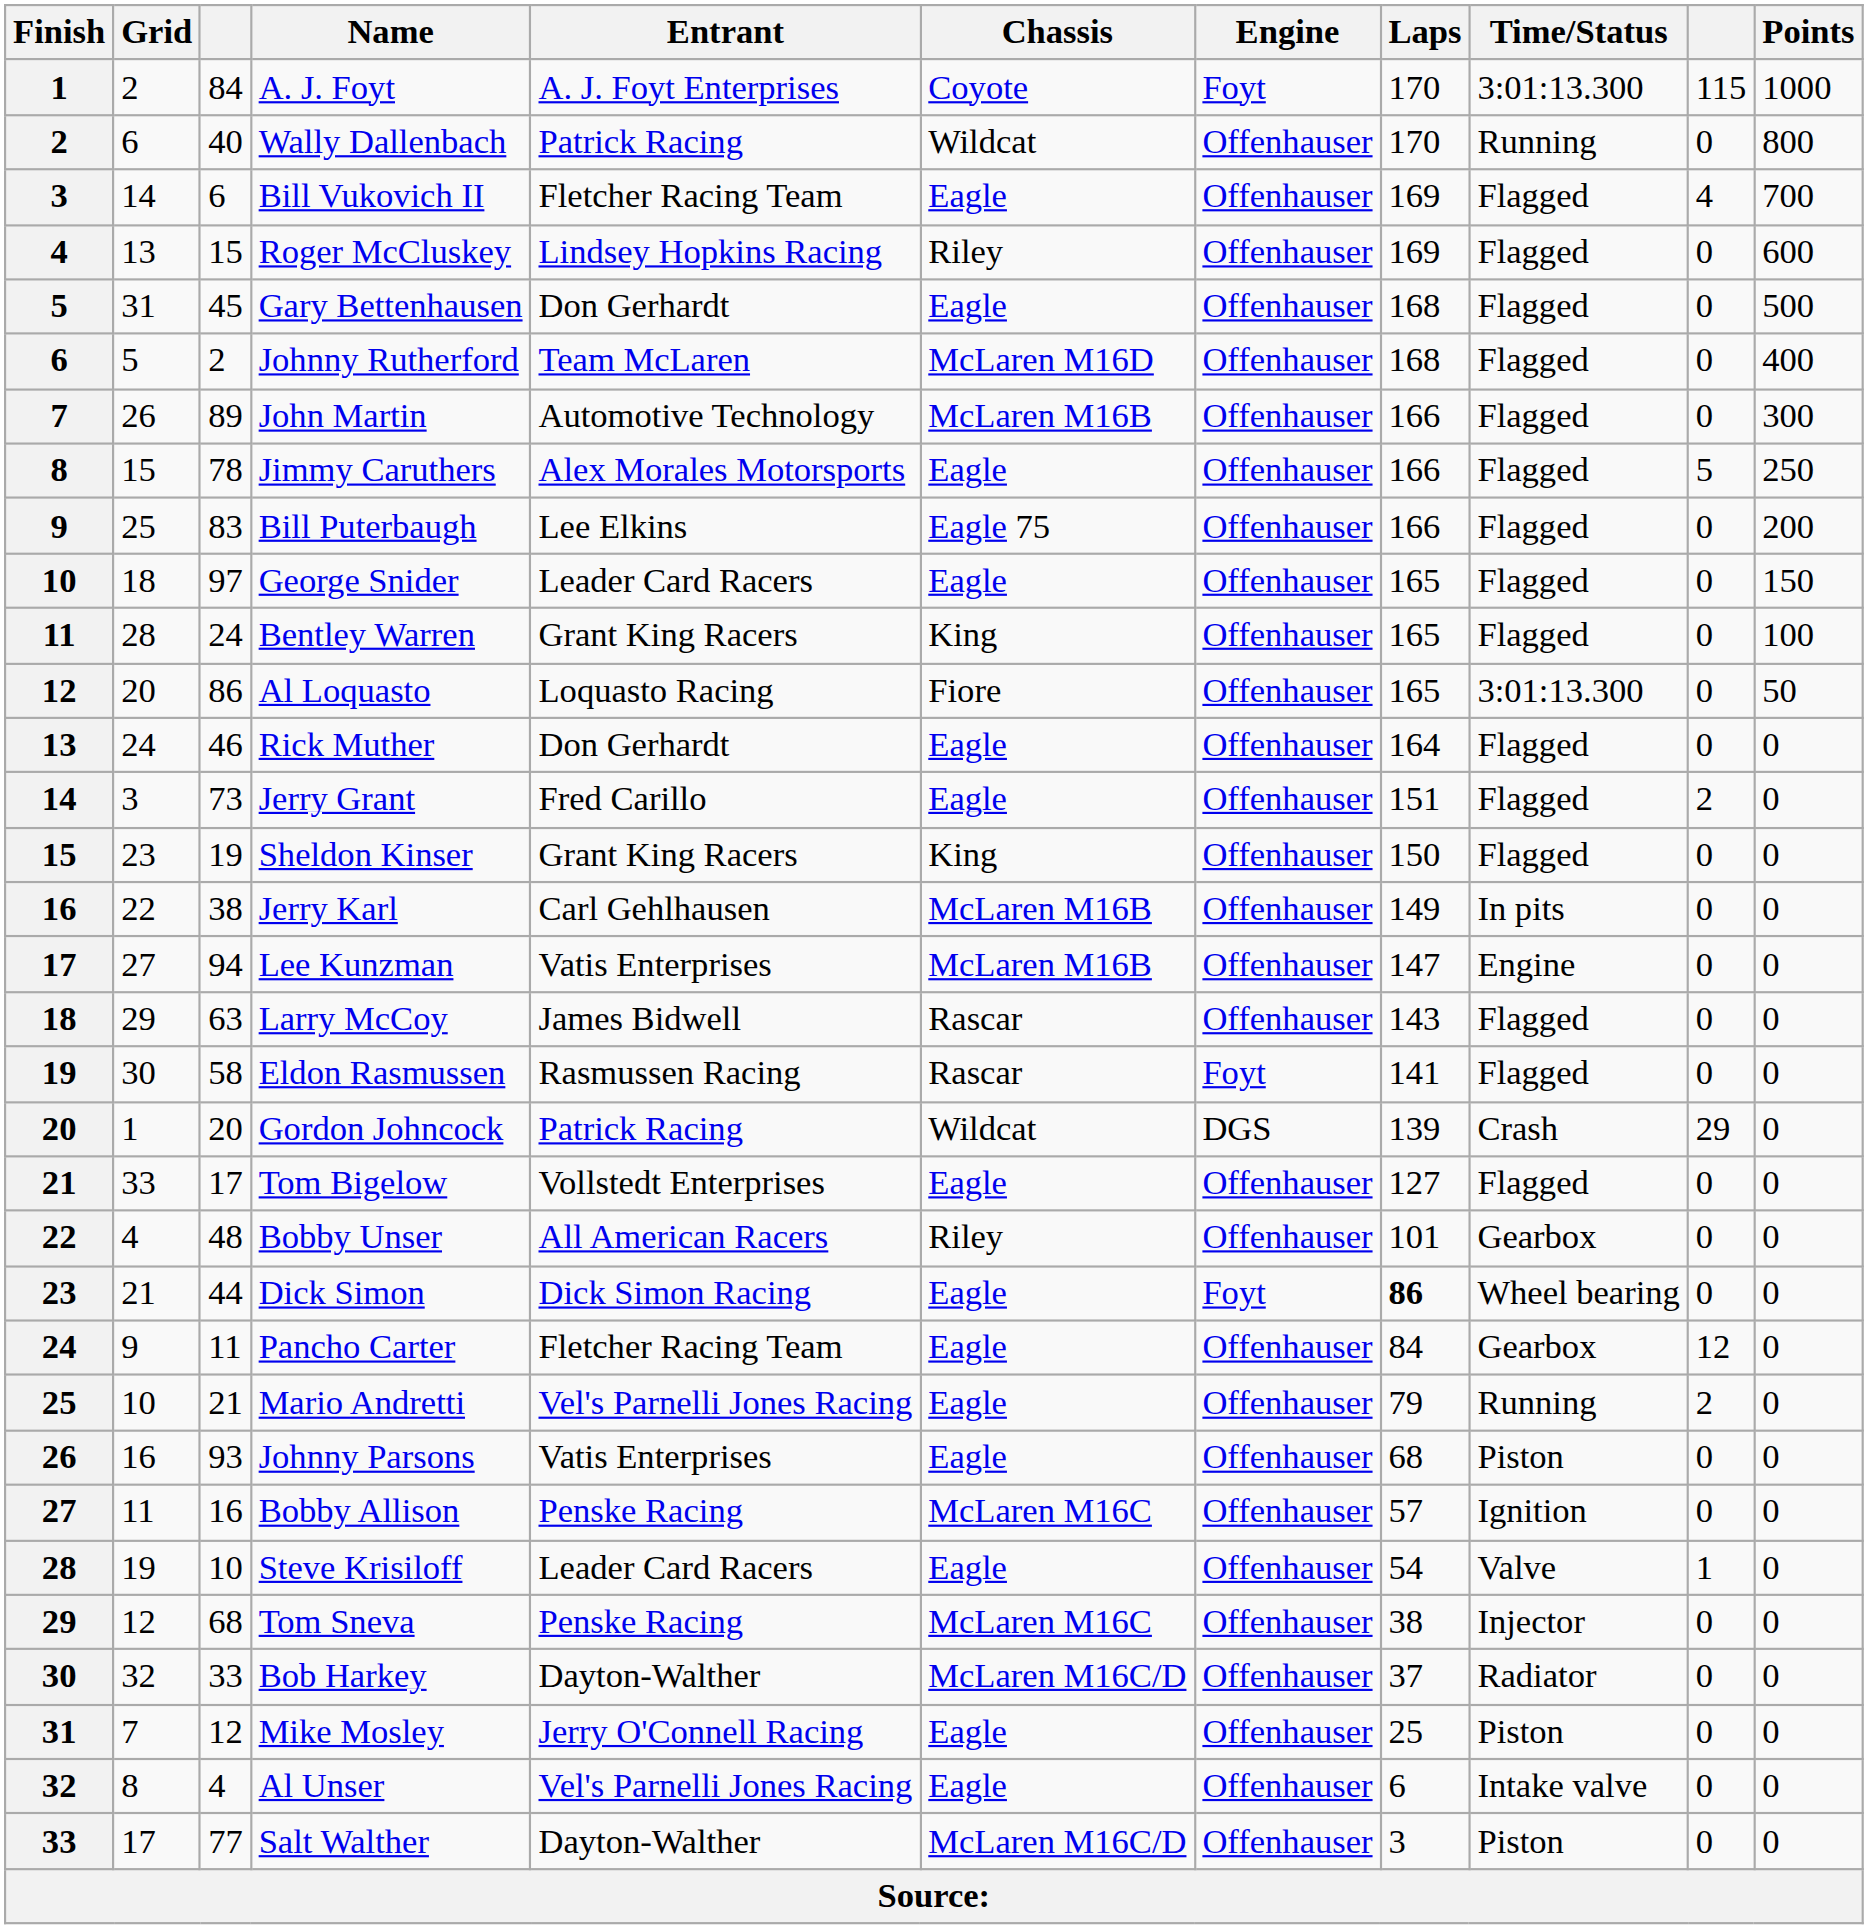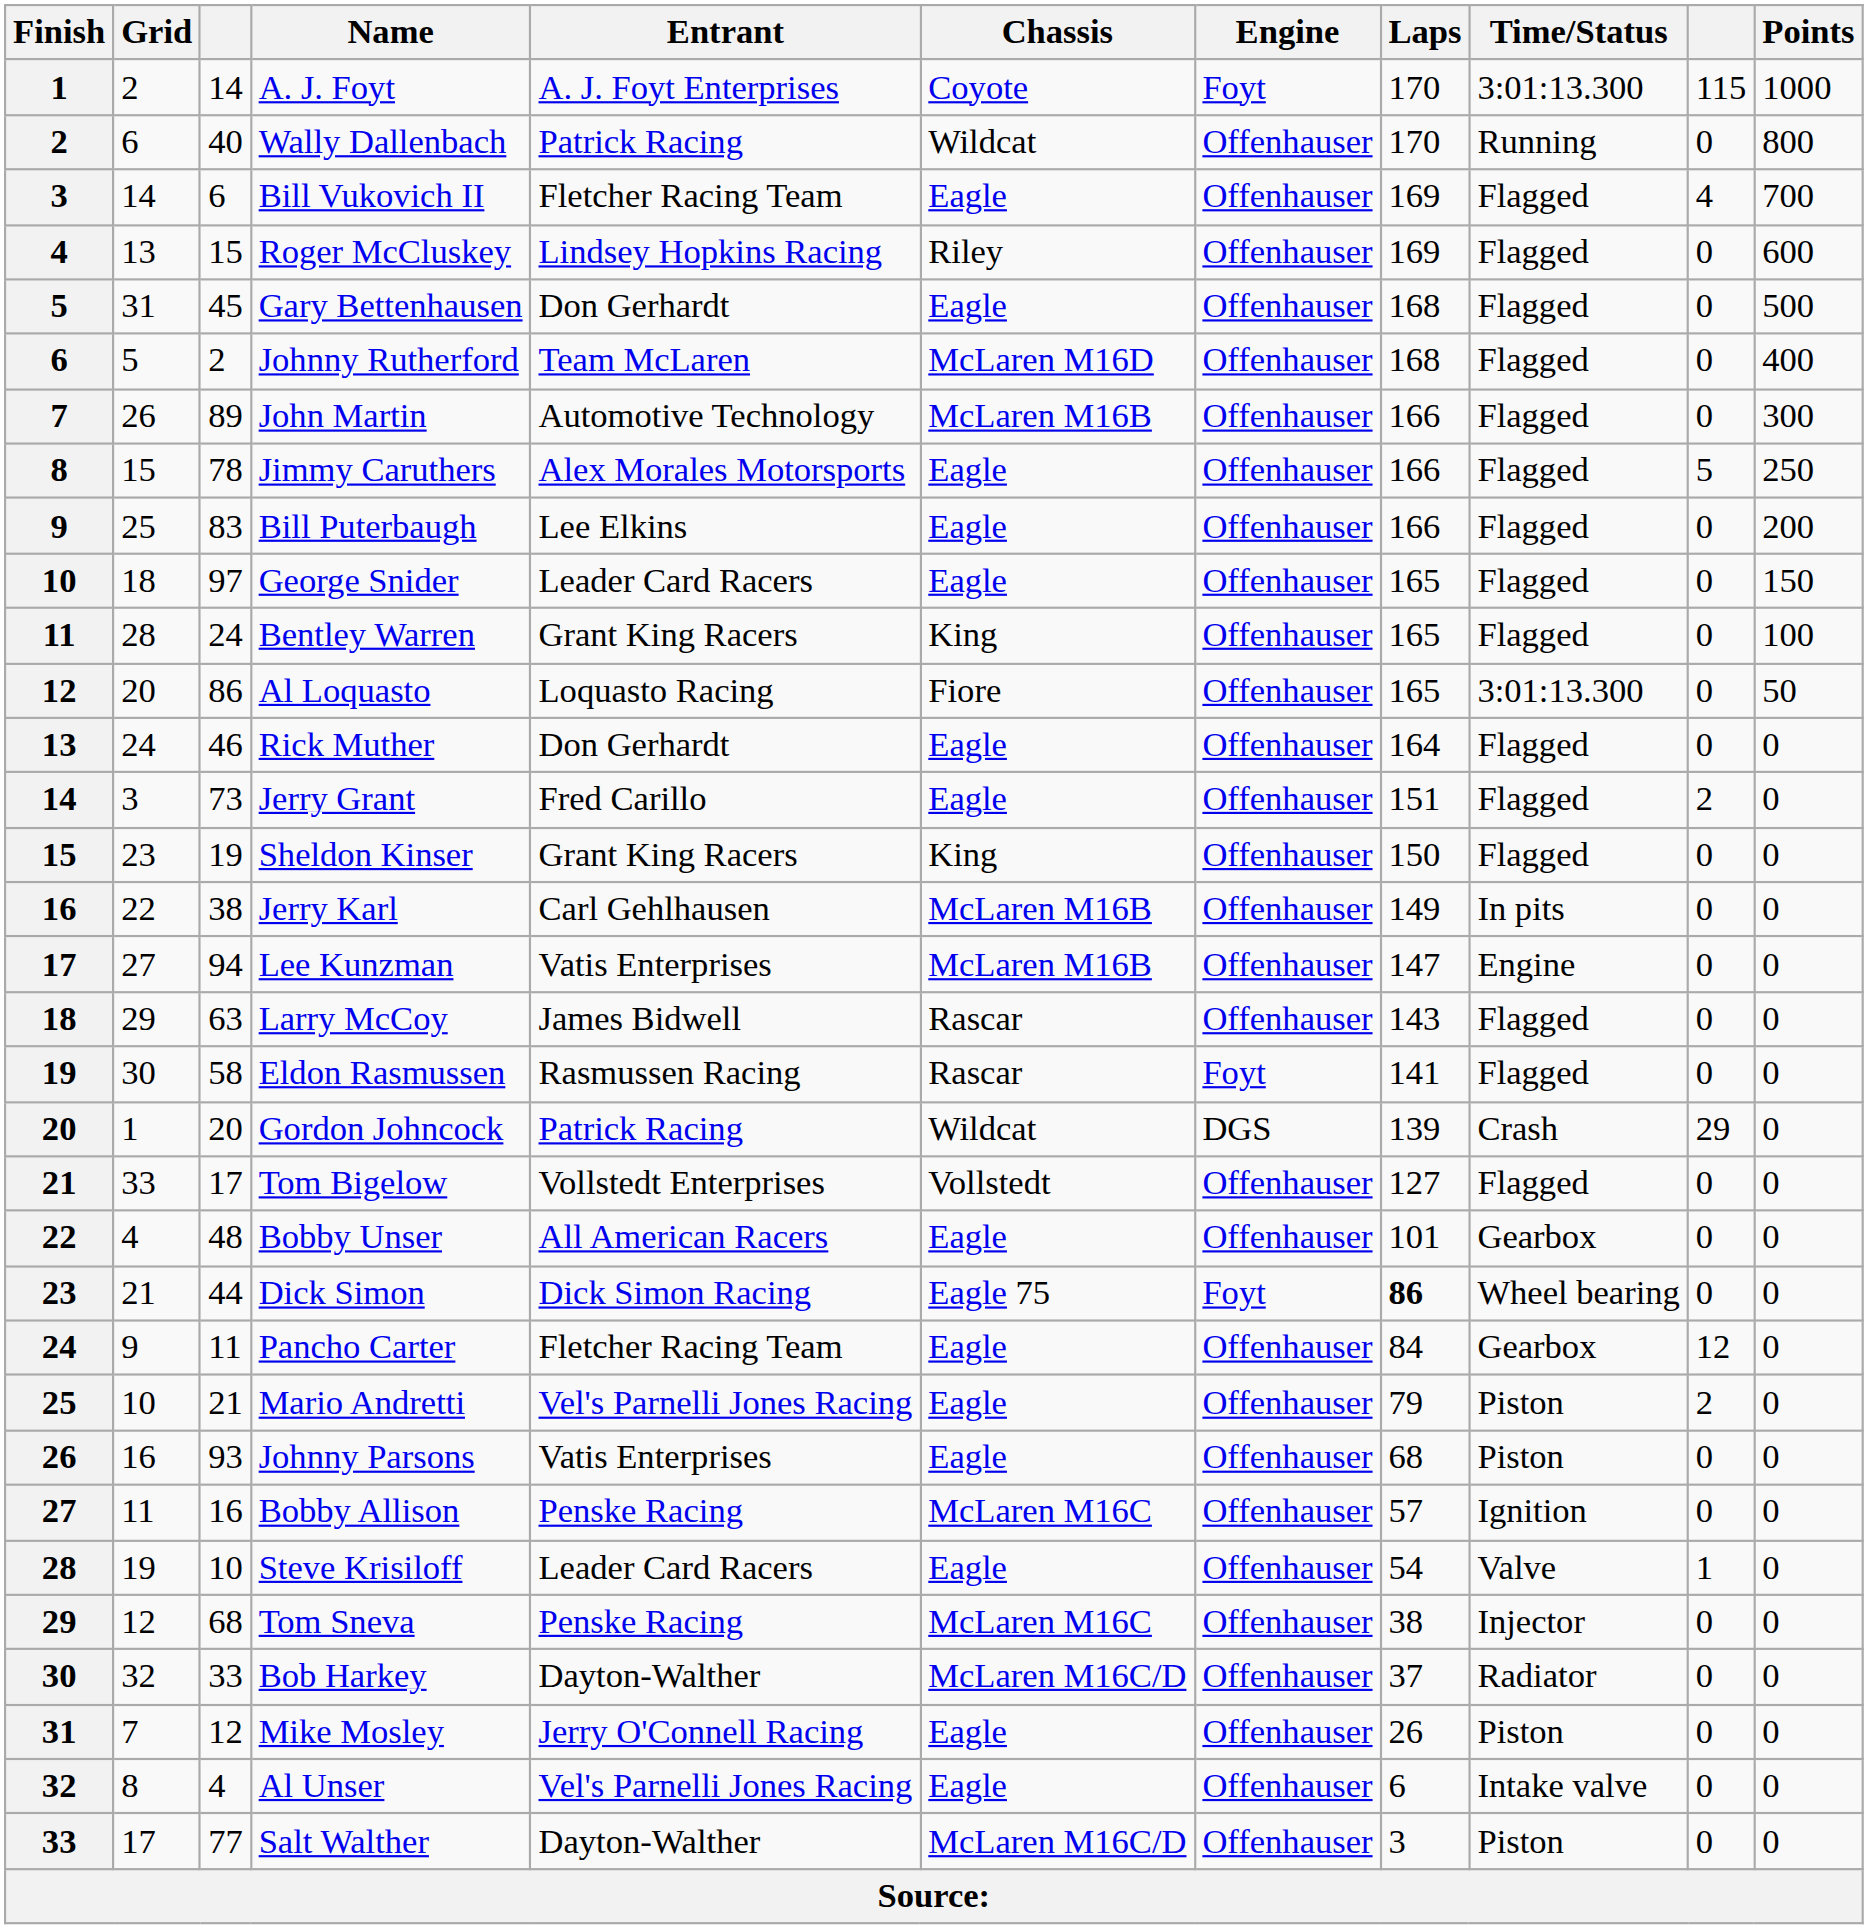A. J. Foyt | column 3: 84 -> 14
Bill Puterbaugh | Chassis: Eagle 75 -> Eagle
Tom Bigelow | Chassis: Eagle -> Vollstedt
Bobby Unser | Chassis: Riley -> Eagle
Dick Simon | Chassis: Eagle -> Eagle 75
Mario Andretti | Time/Status: Running -> Piston
Mike Mosley | Laps: 25 -> 26
